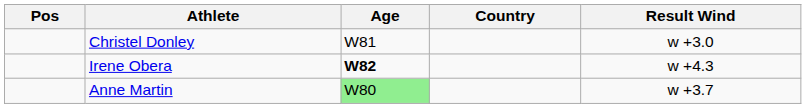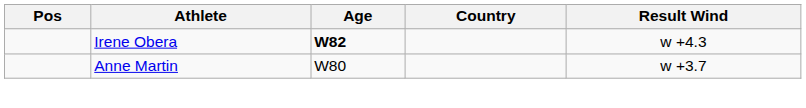- row: Christel Donley | W81 | w +3.0
Anne Martin | Age: lightgreen background -> no background
